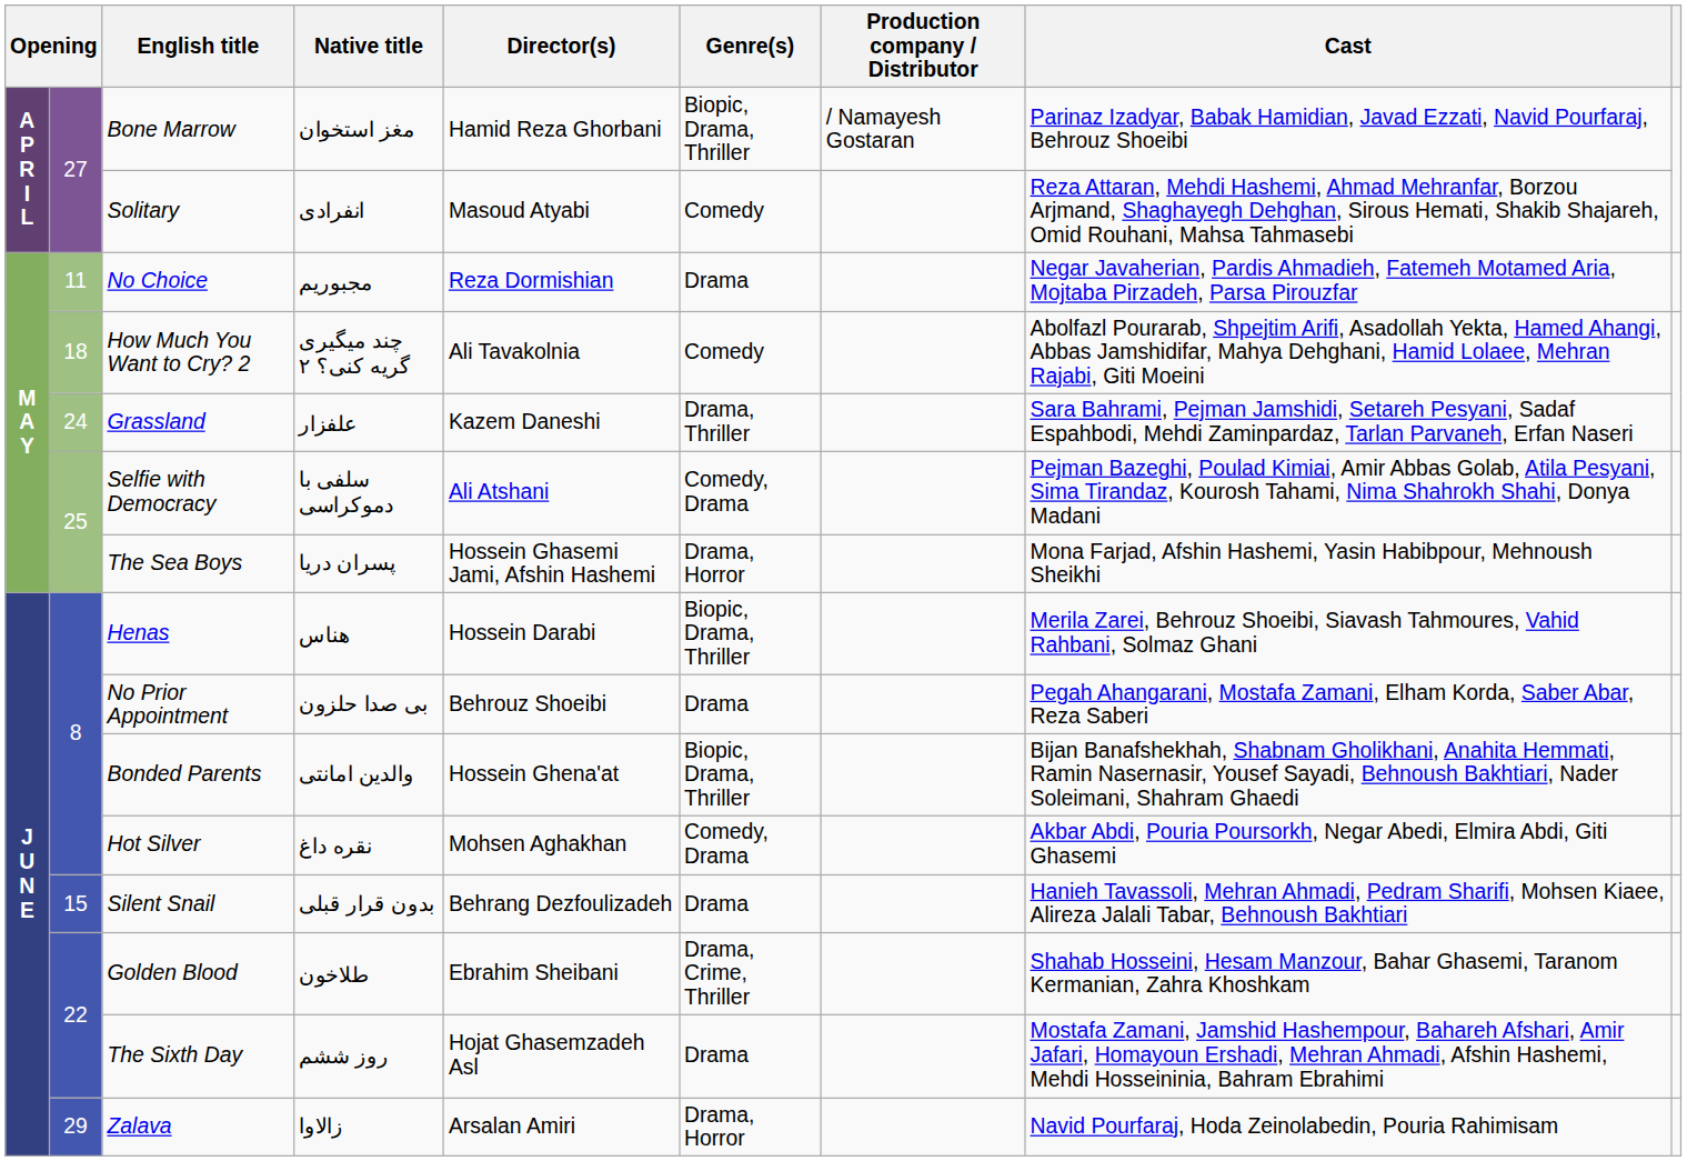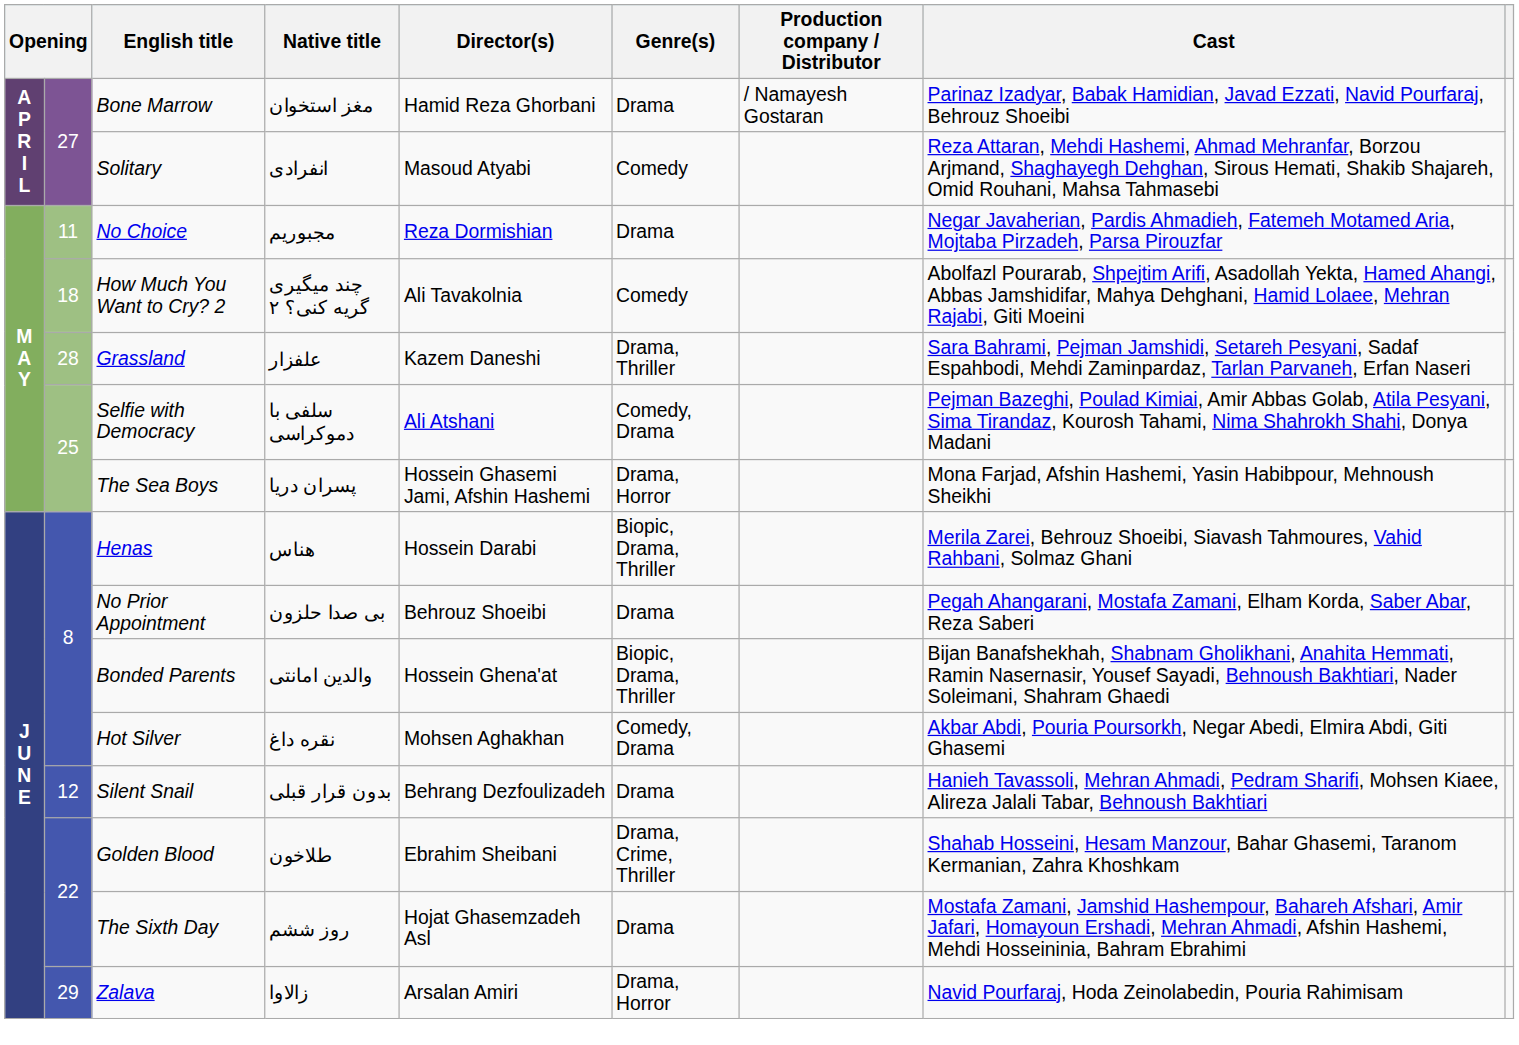Bone Marrow | Genre(s): Biopic, Drama, Thriller -> Drama
Grassland | column 2: 24 -> 28
Silent Snail | column 2: 15 -> 12
